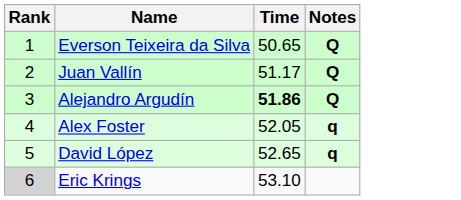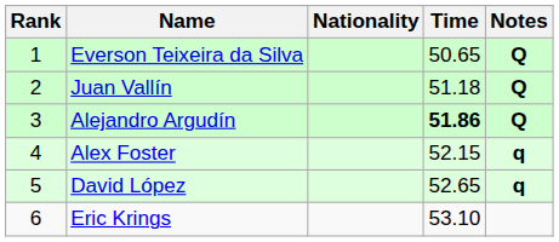+ column: Nationality
Juan Vallín | Time: 51.17 -> 51.18
Alex Foster | Time: 52.05 -> 52.15
Eric Krings | Rank: lightgrey background -> no background
